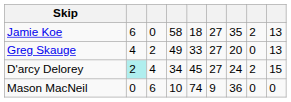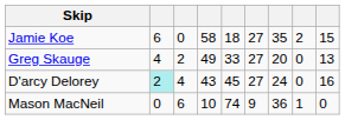Jamie Koe | column 9: 13 -> 15
D'arcy Delorey | column 4: 34 -> 43
D'arcy Delorey | column 8: 2 -> 0
D'arcy Delorey | column 9: 15 -> 16
Mason MacNeil | column 8: 0 -> 1
